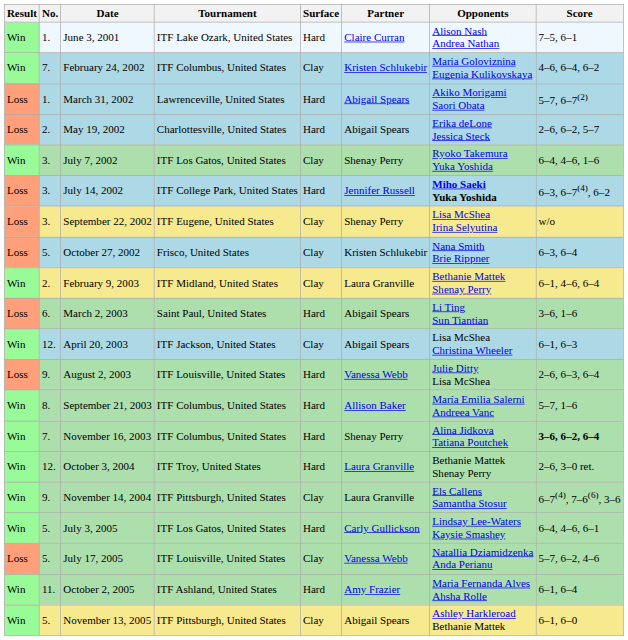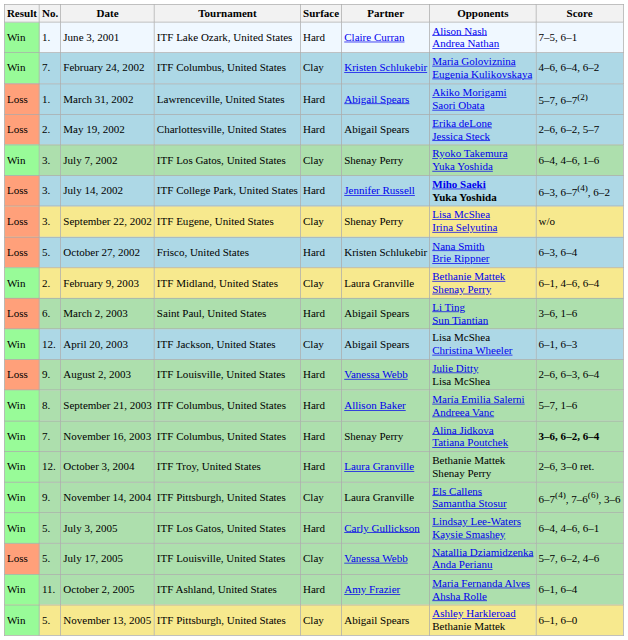October 27, 2002 | Surface: Clay -> Hard
